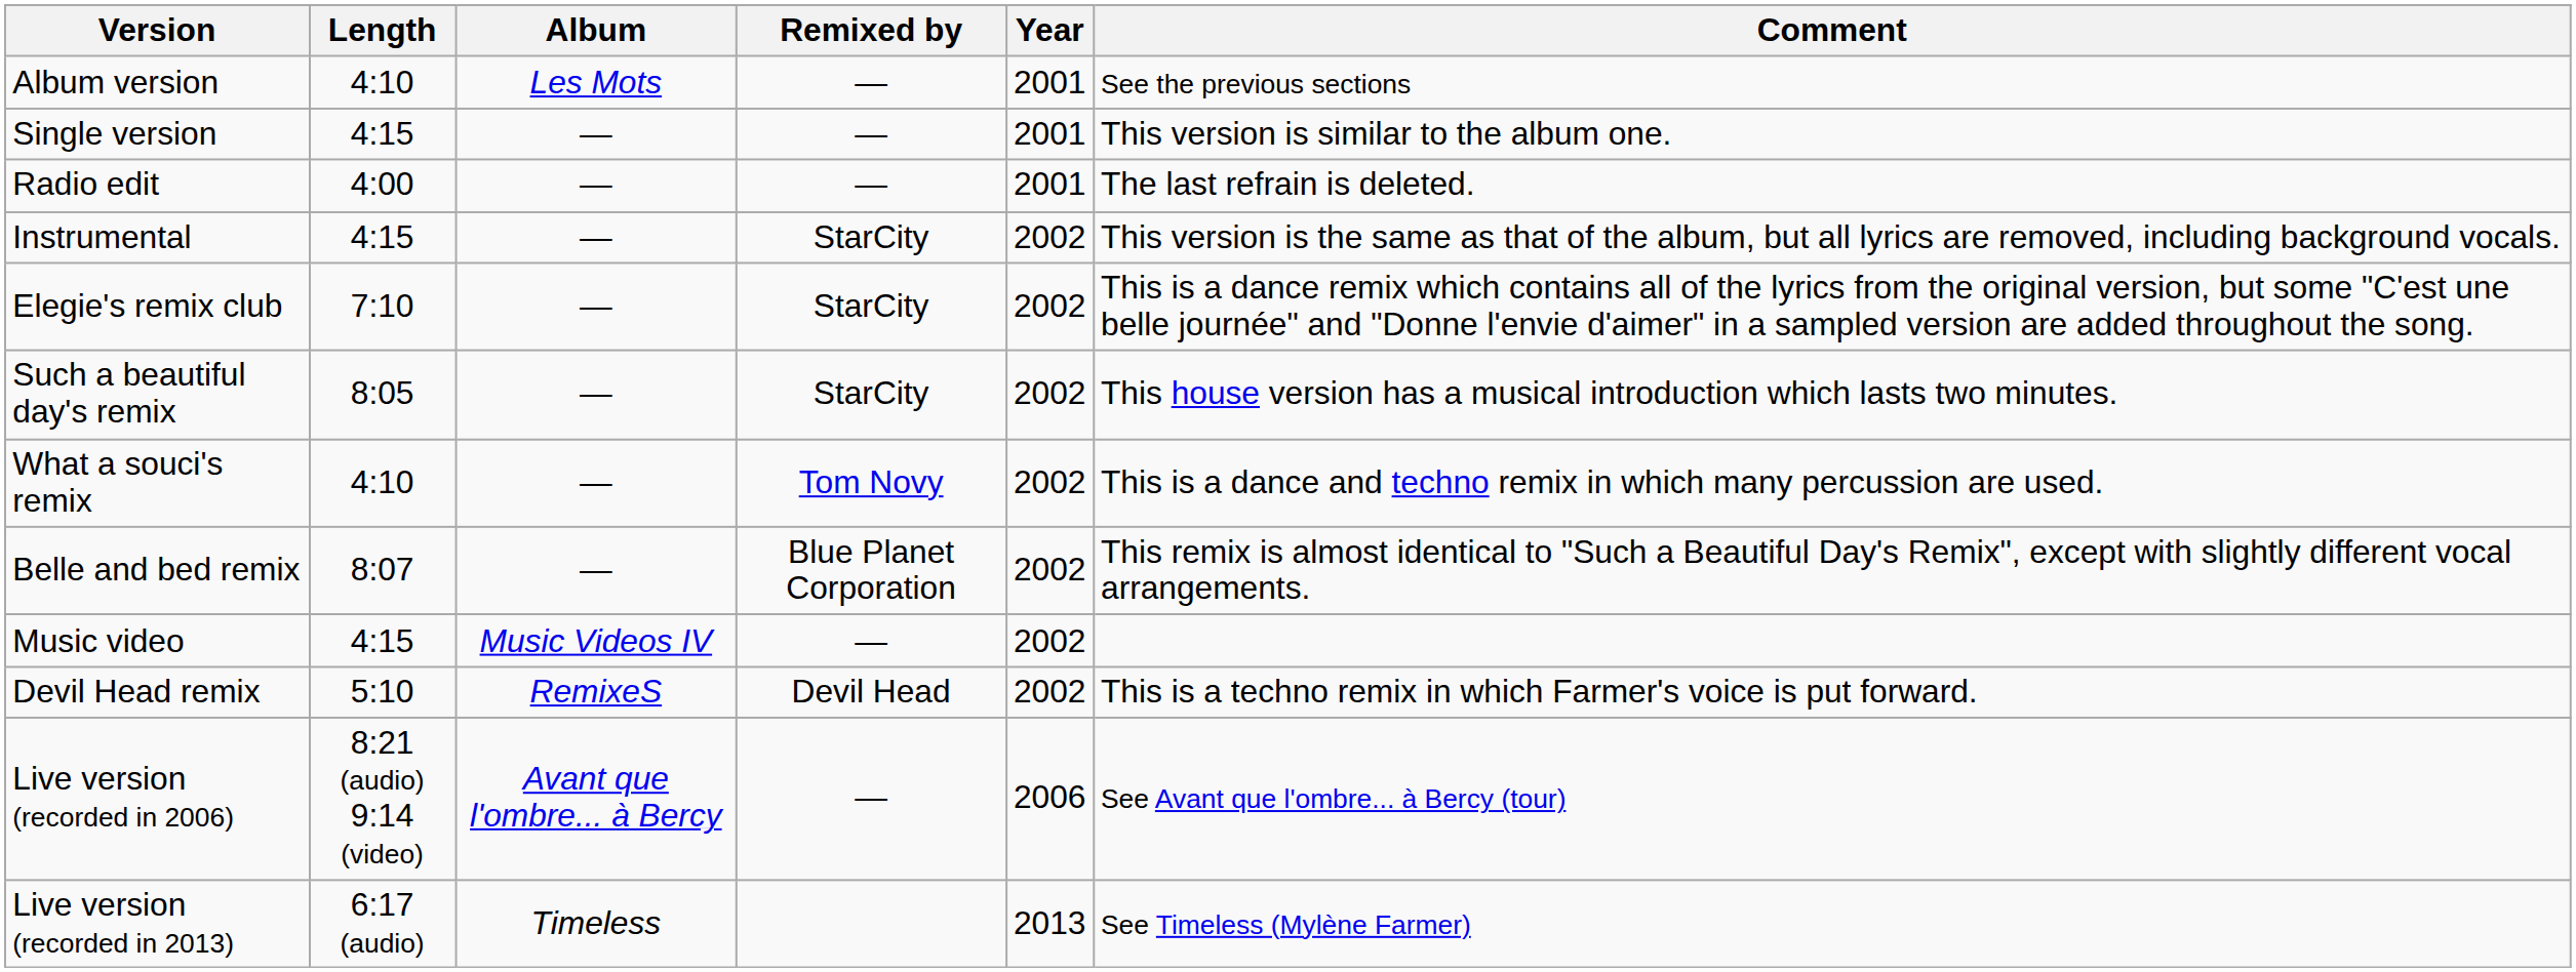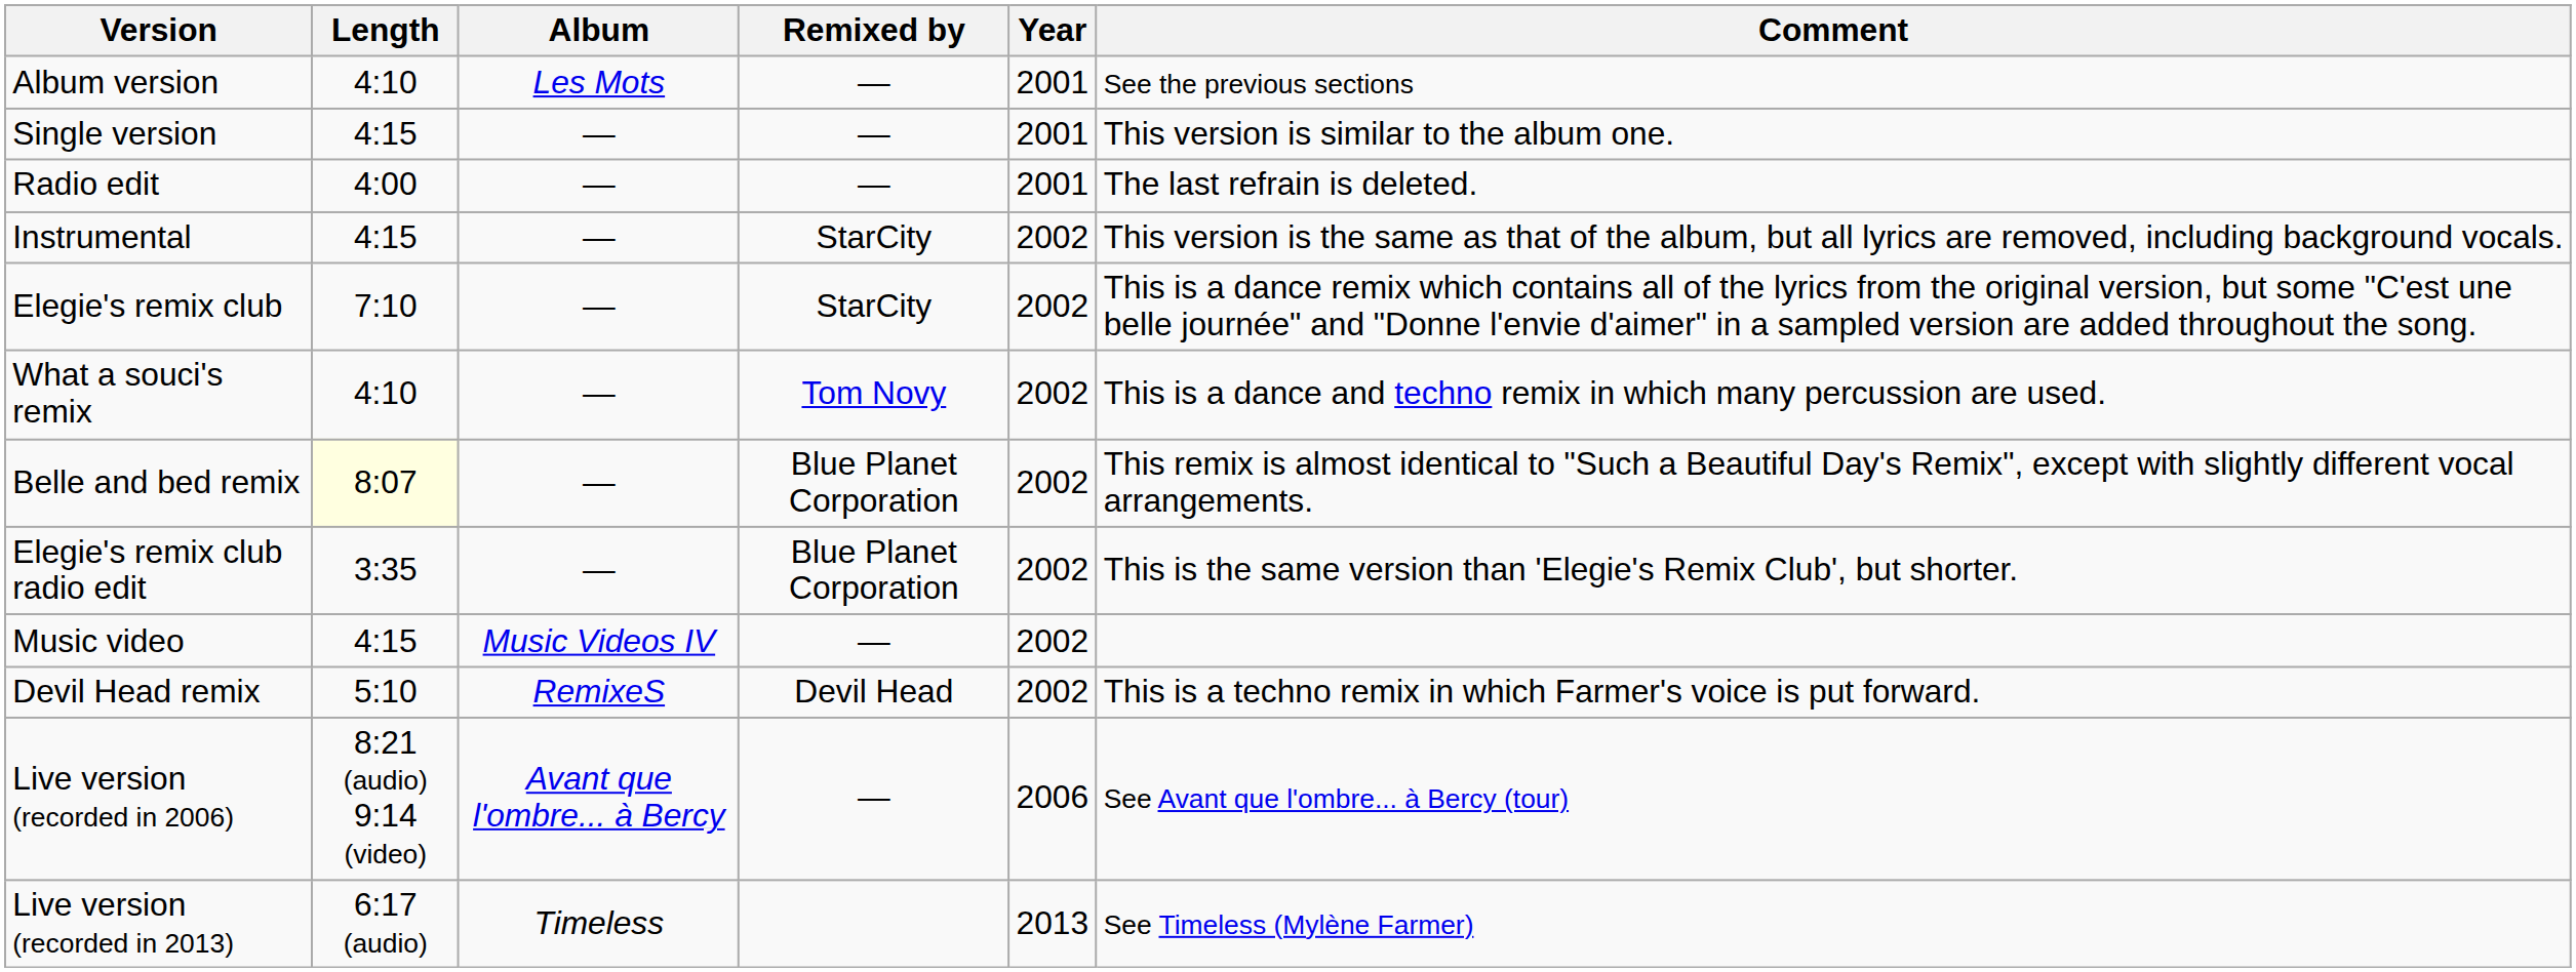- row: Such a beautiful day's remix | 8:05 | — | StarCity | 2002 | This house version has a musical introduction which lasts two minutes.
Belle and bed remix | Length: no background -> lightyellow background
+ row: Elegie's remix club radio edit | 3:35 | — | Blue Planet Corporation | 2002 | This is the same version than 'Elegie's Remix Club', but shorter.
